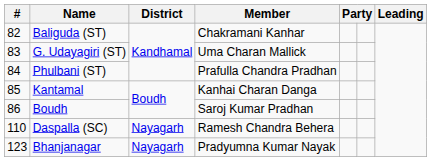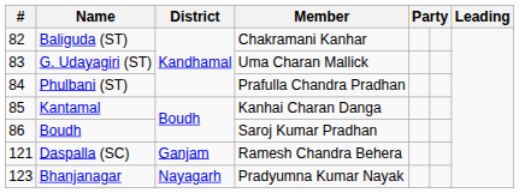Daspalla (SC) | #: 110 -> 121
Daspalla (SC) | District: Nayagarh -> Ganjam
